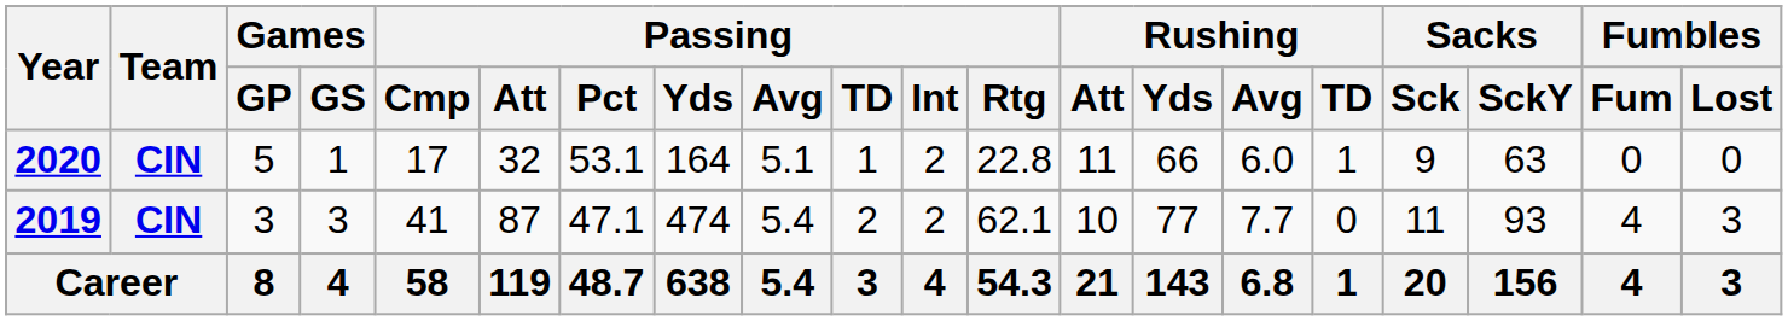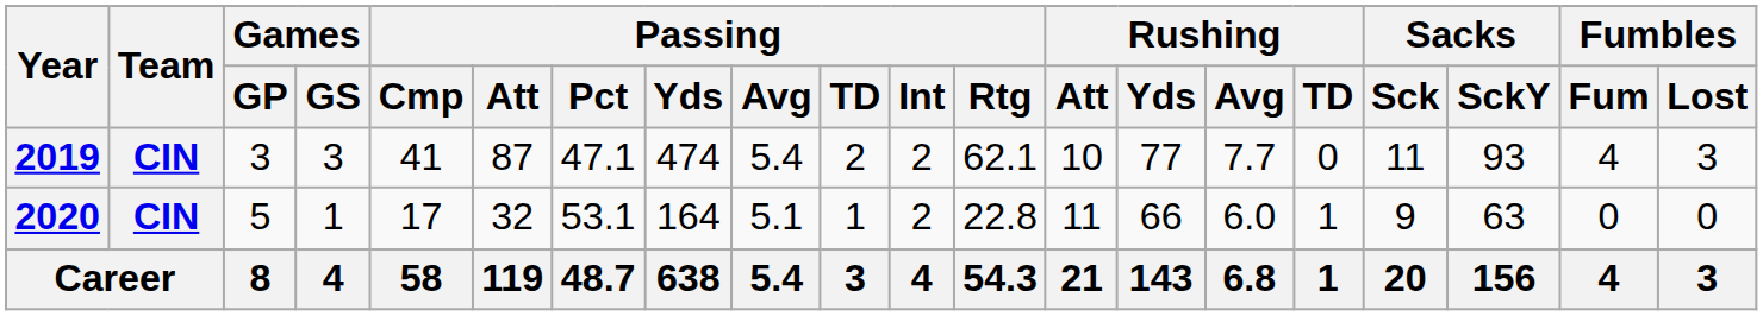rows swapped: 2019 <-> 2020
